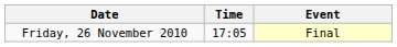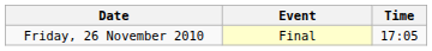columns swapped: Time <-> Event
